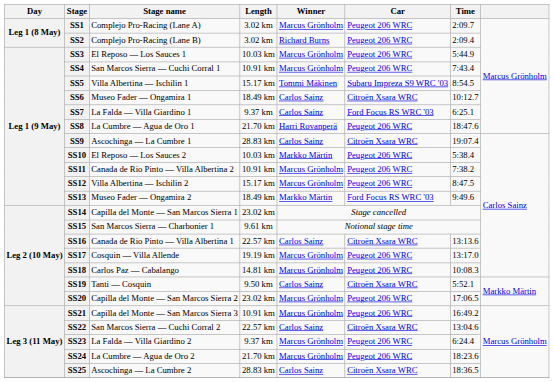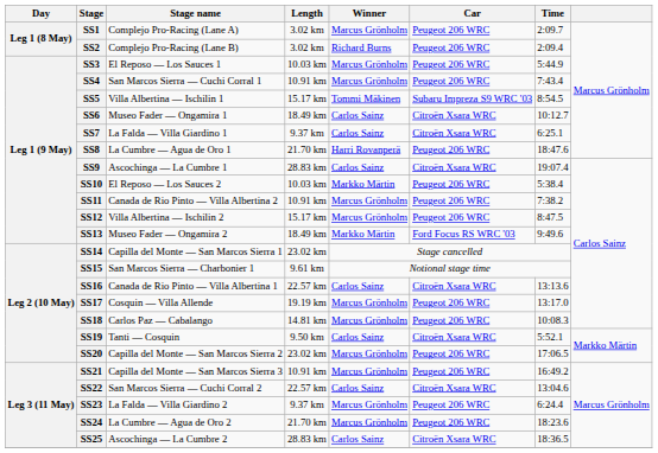SS7 | Car: Ford Focus RS WRC '03 -> Citroën Xsara WRC
